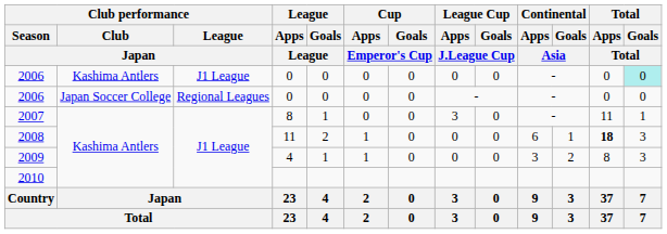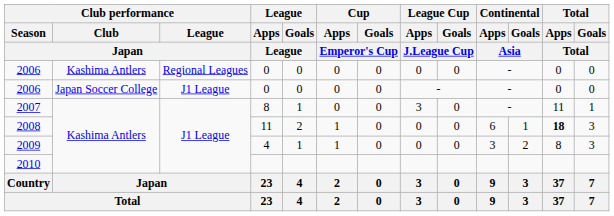2006 / Kashima Antlers | Club performance / League / Japan: J1 League -> Regional Leagues
2006 / Kashima Antlers | Total / Goals / Total: paleturquoise background -> no background
2006 / Japan Soccer College | Club performance / League / Japan: Regional Leagues -> J1 League
